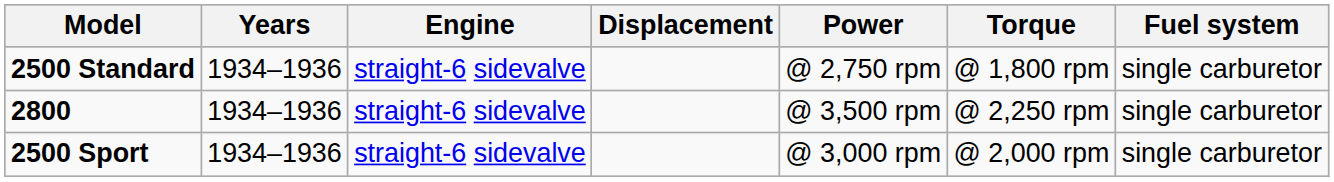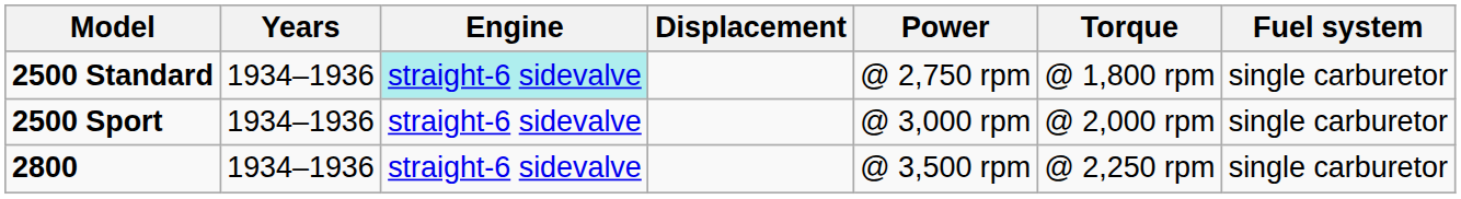2500 Standard | Engine: no background -> paleturquoise background
rows swapped: 2500 Sport <-> 2800
